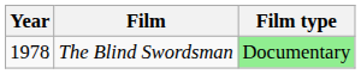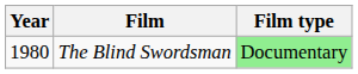The Blind Swordsman | Year: 1978 -> 1980
